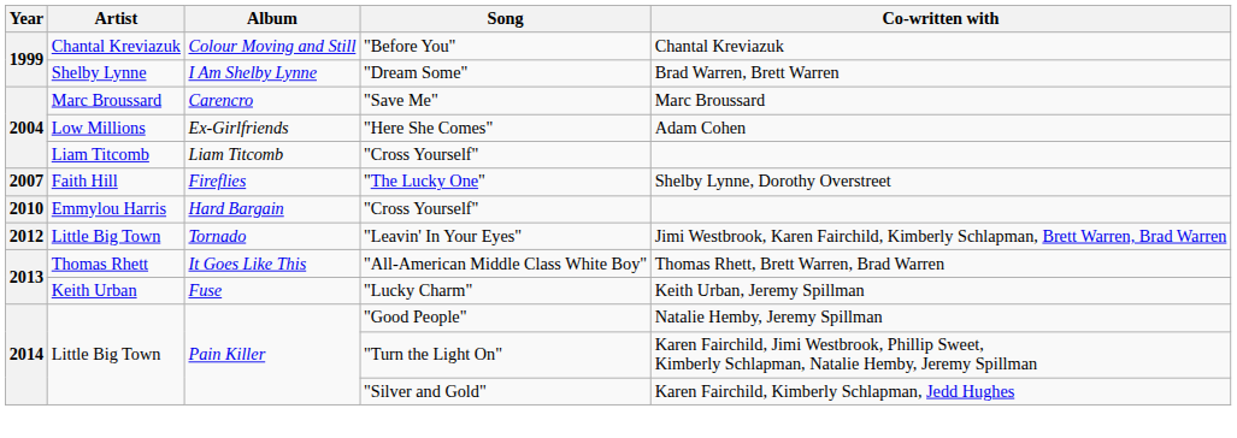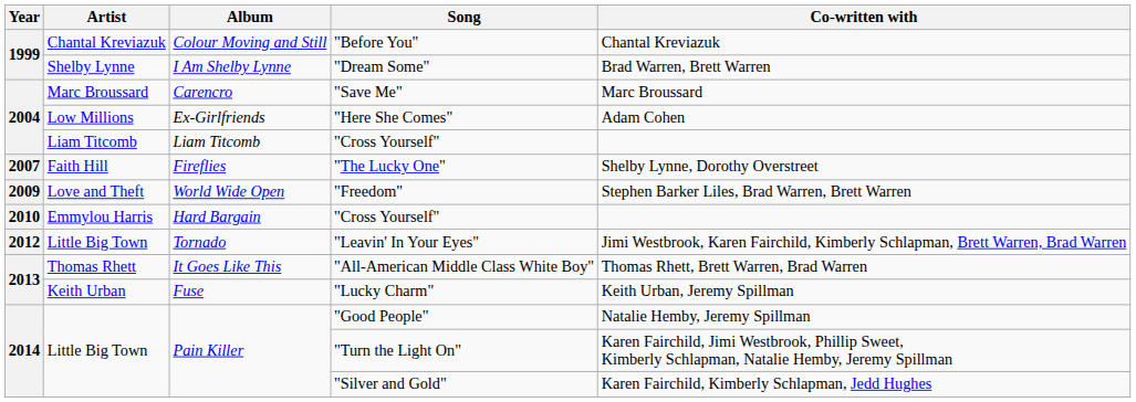+ row: 2009 | Love and Theft | World Wide Open | "Freedom" | Stephen Barker Liles, Brad Warren, Brett Warren
